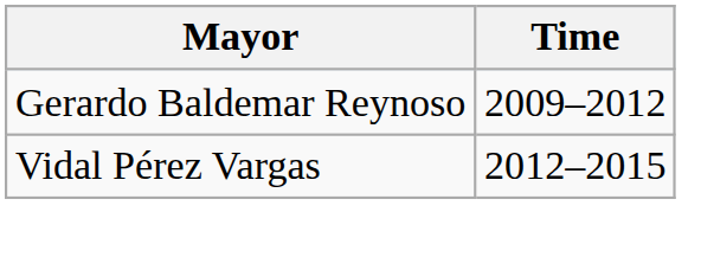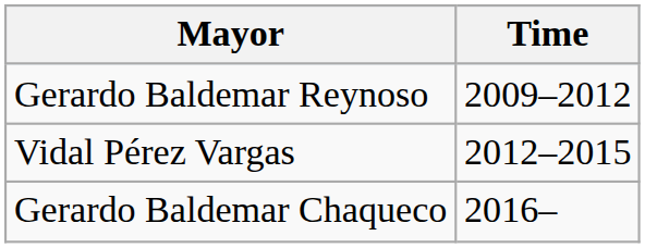+ row: Gerardo Baldemar Chaqueco | 2016–
